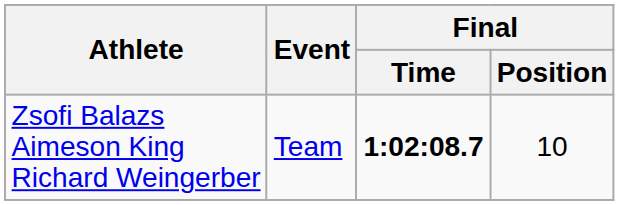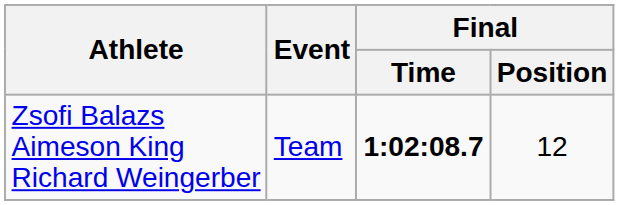Zsofi Balazs Aimeson King Richard Weingerber | Final / Position: 10 -> 12
